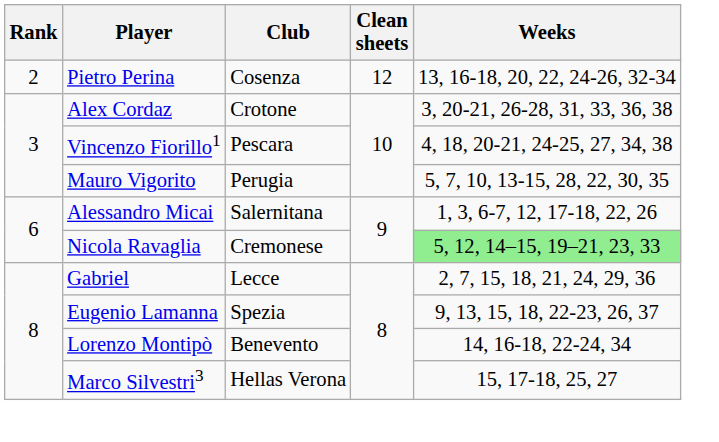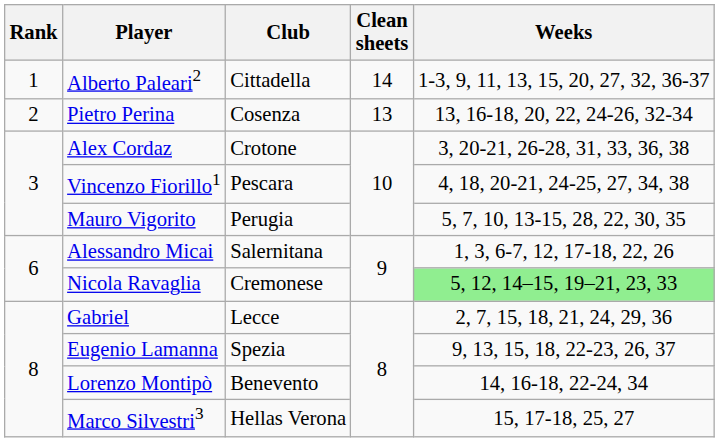+ row: 1 | Alberto Paleari2 | Cittadella | 14 | 1-3, 9, 11, 13, 15, 20, 27, 32, 36-37
Pietro Perina | Clean sheets: 12 -> 13
